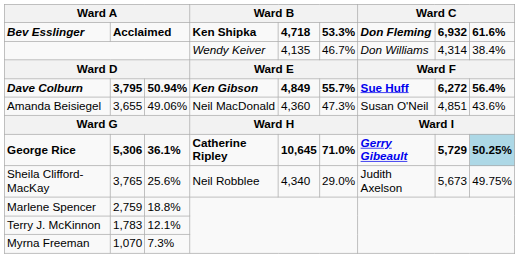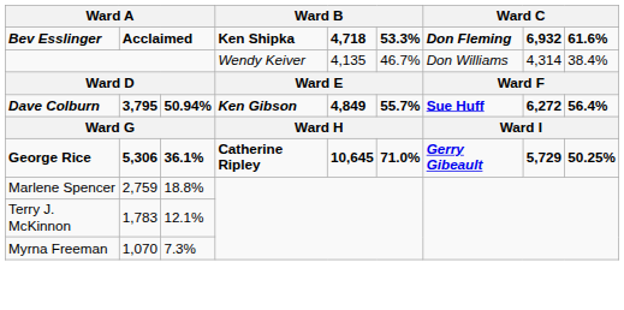- row: Amanda Beisiegel | 3,655 | 49.06% | Neil MacDonald | 4,360 | 47.3% | Susan O'Neil | 4,851 | 43.6%
George Rice | column 9: lightblue background -> no background
- row: Sheila Clifford-MacKay | 3,765 | 25.6% | Neil Robblee | 4,340 | 29.0% | Judith Axelson | 5,673 | 49.75%
